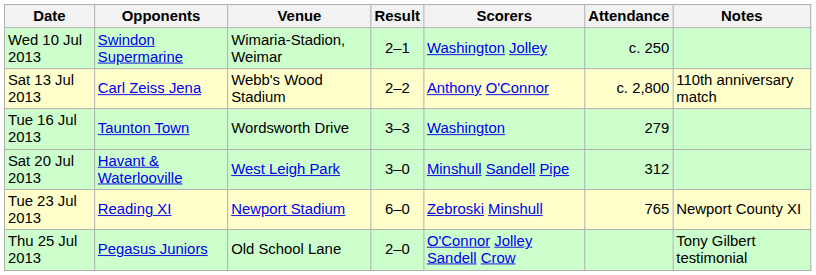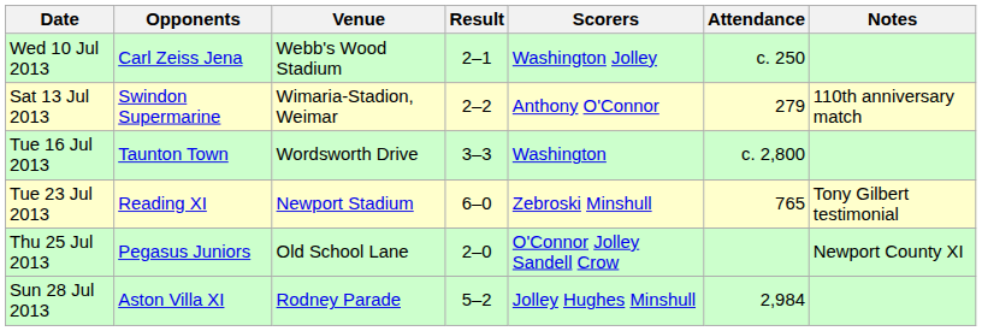Wed 10 Jul 2013 | Opponents: Swindon Supermarine -> Carl Zeiss Jena
Wed 10 Jul 2013 | Venue: Wimaria-Stadion, Weimar -> Webb's Wood Stadium
Sat 13 Jul 2013 | Opponents: Carl Zeiss Jena -> Swindon Supermarine
Sat 13 Jul 2013 | Venue: Webb's Wood Stadium -> Wimaria-Stadion, Weimar
Sat 13 Jul 2013 | Attendance: c. 2,800 -> 279
Tue 16 Jul 2013 | Attendance: 279 -> c. 2,800
- row: Sat 20 Jul 2013 | Havant & Waterlooville | West Leigh Park | 3–0 | Minshull Sandell Pipe | 312
Tue 23 Jul 2013 | Notes: Newport County XI -> Tony Gilbert testimonial
Thu 25 Jul 2013 | Notes: Tony Gilbert testimonial -> Newport County XI
+ row: Sun 28 Jul 2013 | Aston Villa XI | Rodney Parade | 5–2 | Jolley Hughes Minshull | 2,984
